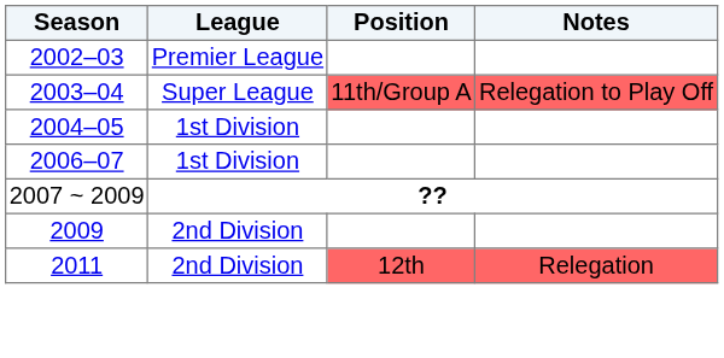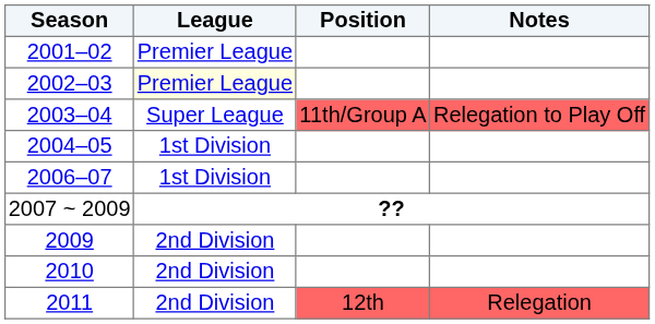+ row: 2001–02 | Premier League
2002–03 | League: no background -> lightyellow background
+ row: 2010 | 2nd Division
